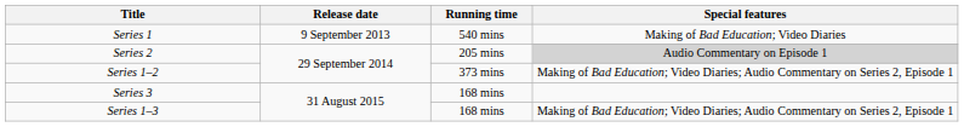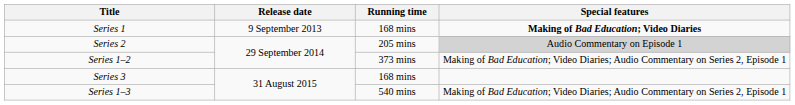Series 1 | Running time: 540 mins -> 168 mins
Series 1 | Special features: normal -> bold
Series 1–3 | Running time: 168 mins -> 540 mins
